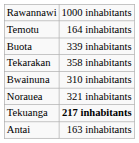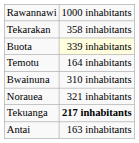rows swapped: Temotu <-> Tekarakan
Buota | column 2: no background -> lightyellow background
